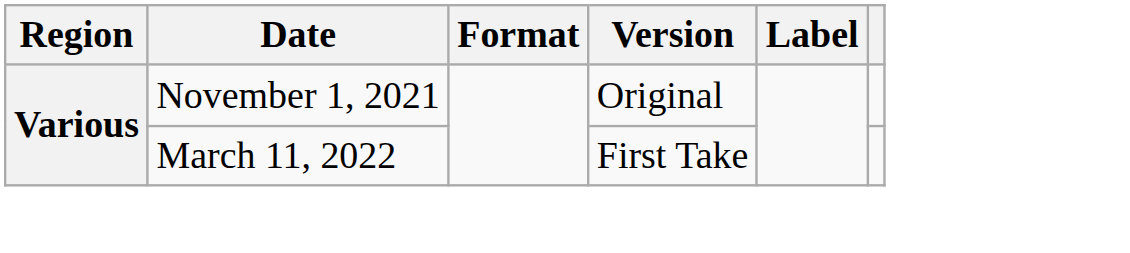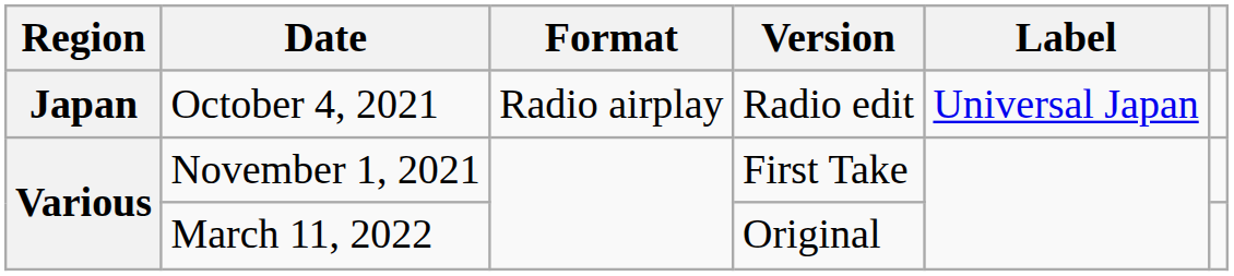+ row: Japan | October 4, 2021 | Radio airplay | Radio edit | Universal Japan
November 1, 2021 | Version: Original -> First Take
March 11, 2022 | Version: First Take -> Original
